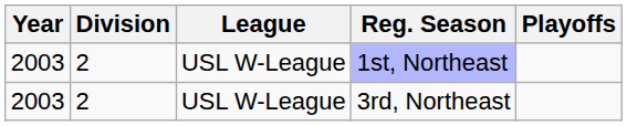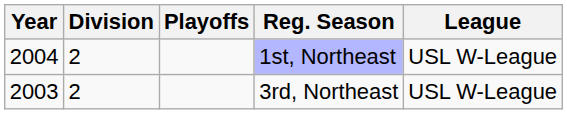columns swapped: League <-> Playoffs
1st, Northeast | Year: 2003 -> 2004
